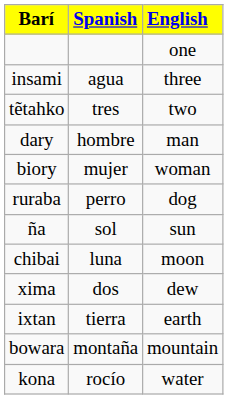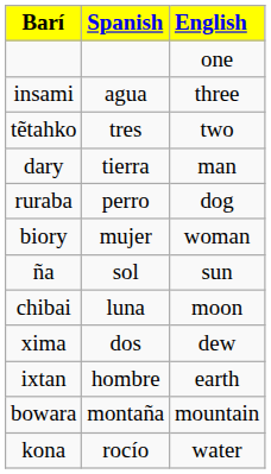dary | Spanish: hombre -> tierra
rows swapped: biory <-> ruraba
ixtan | Spanish: tierra -> hombre
